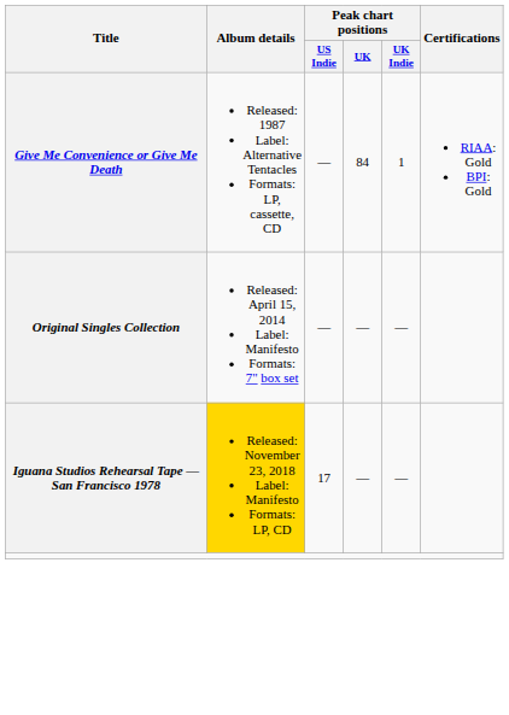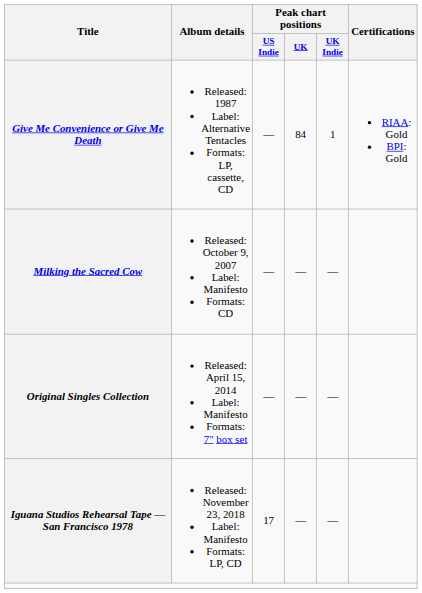+ row: Milking the Sacred Cow | Released: October 9, 2007 Label: Manifesto Formats: CD | — | — | —
Iguana Studios Rehearsal Tape — San Francisco 1978 | Album details: gold background -> no background
